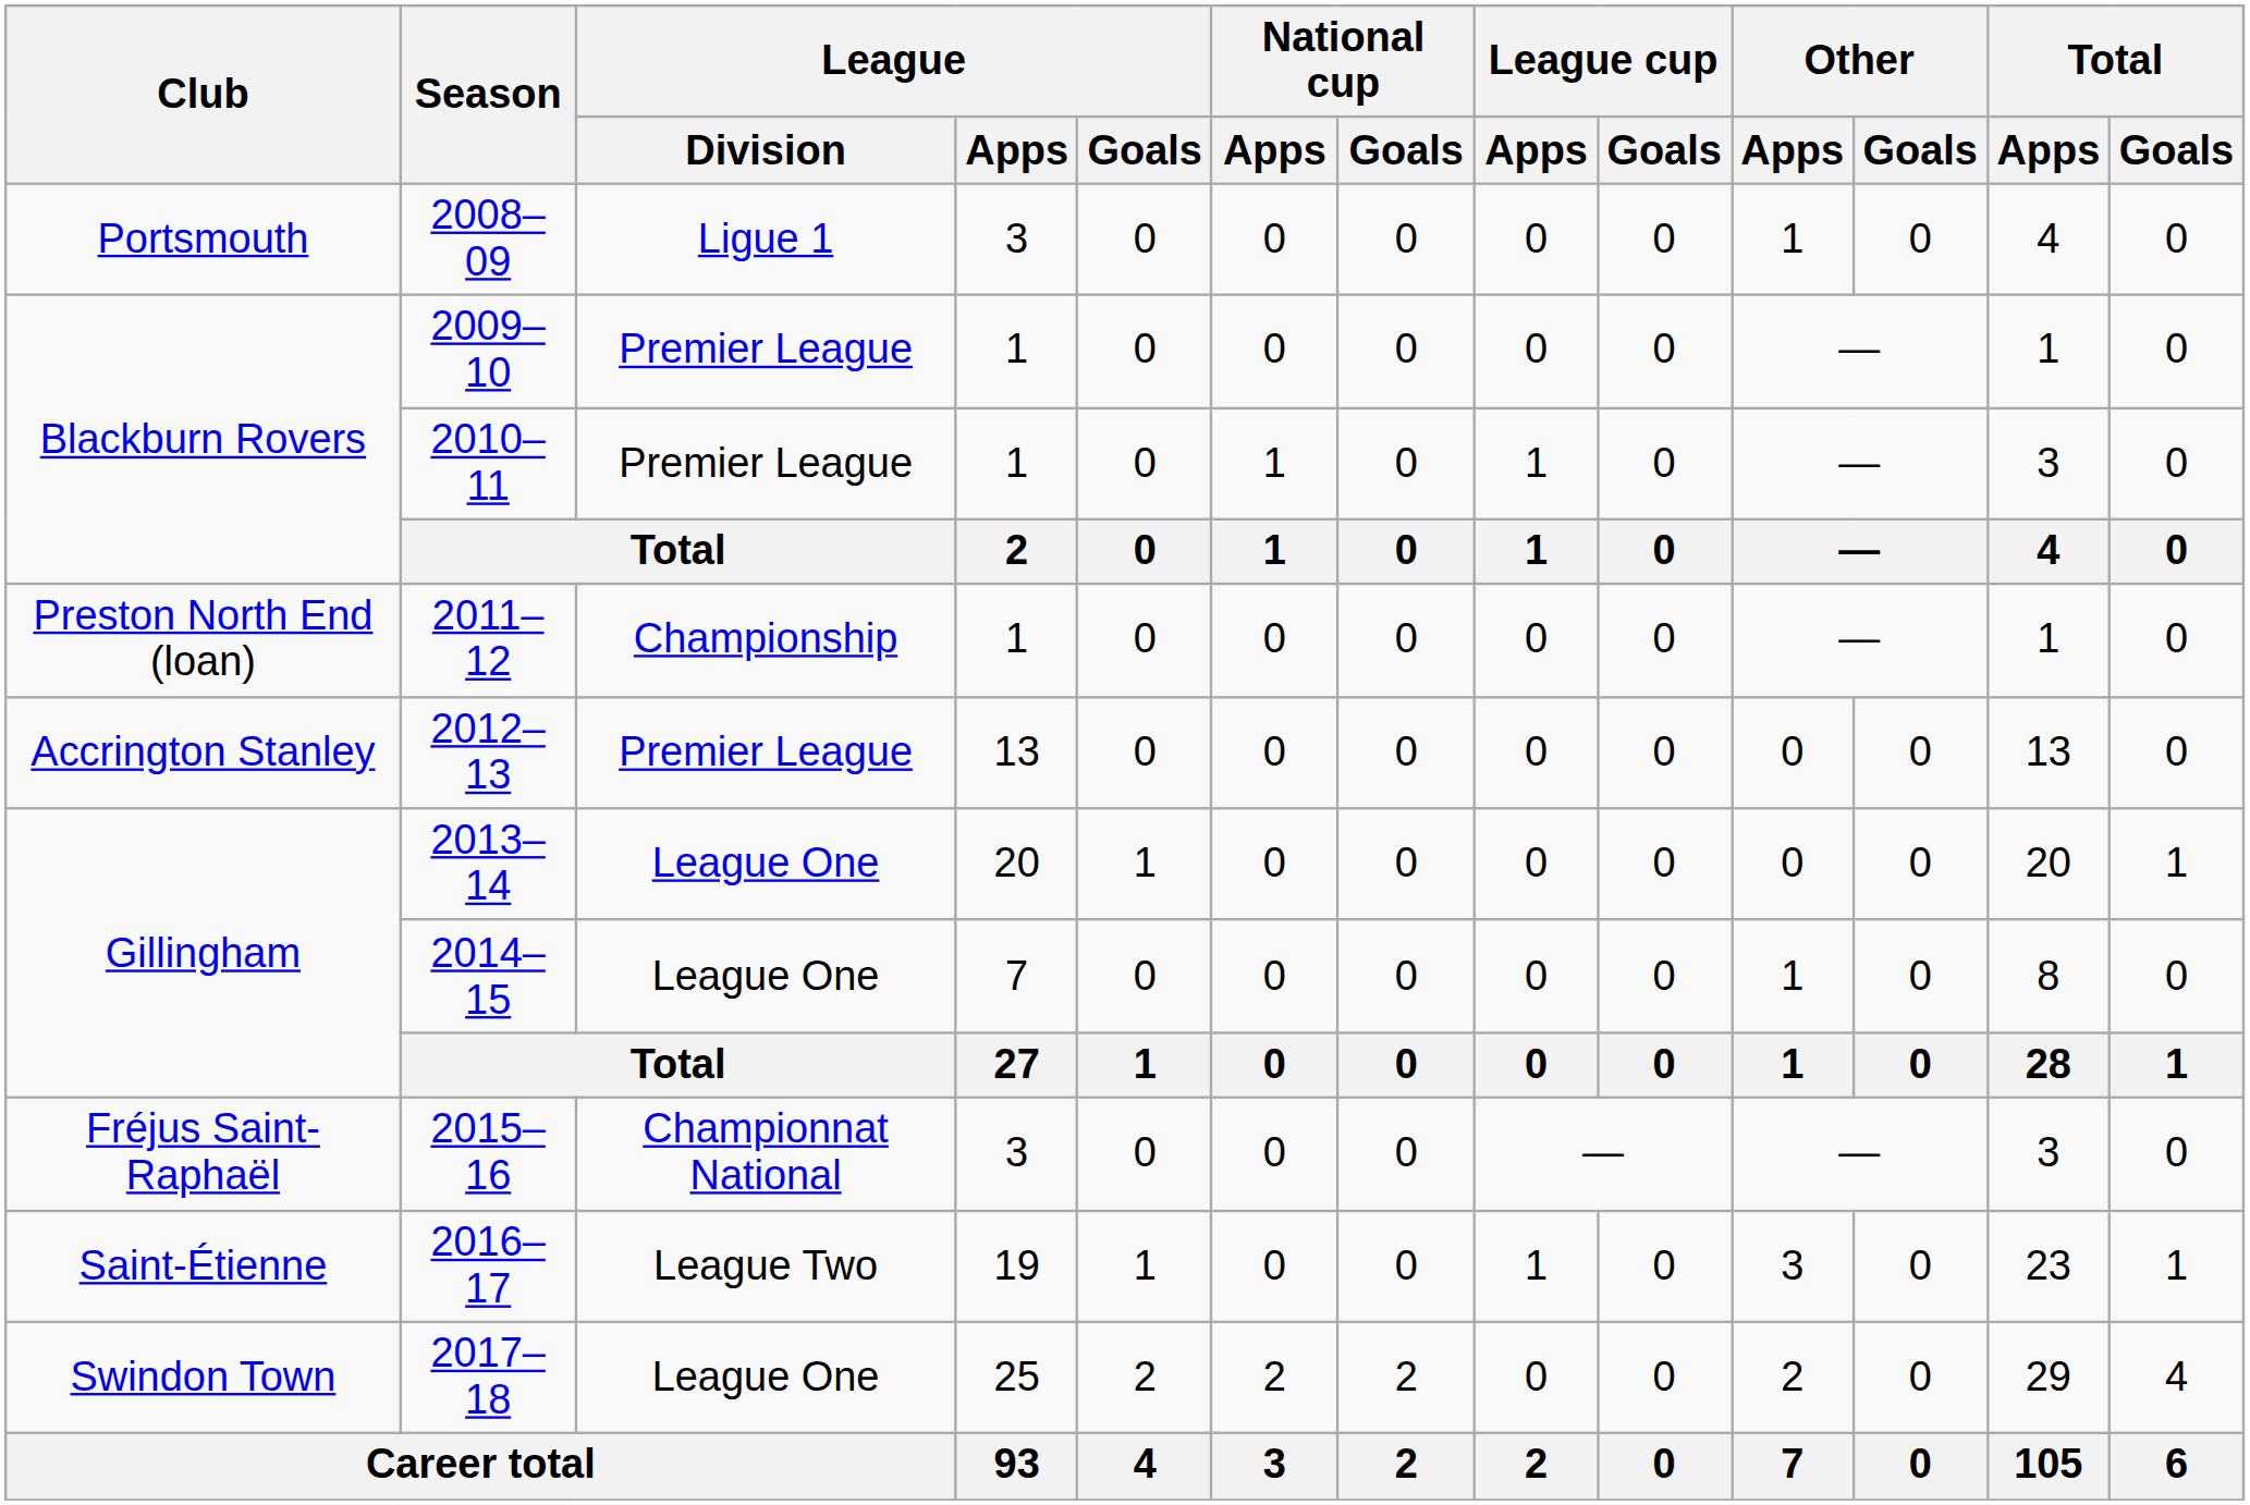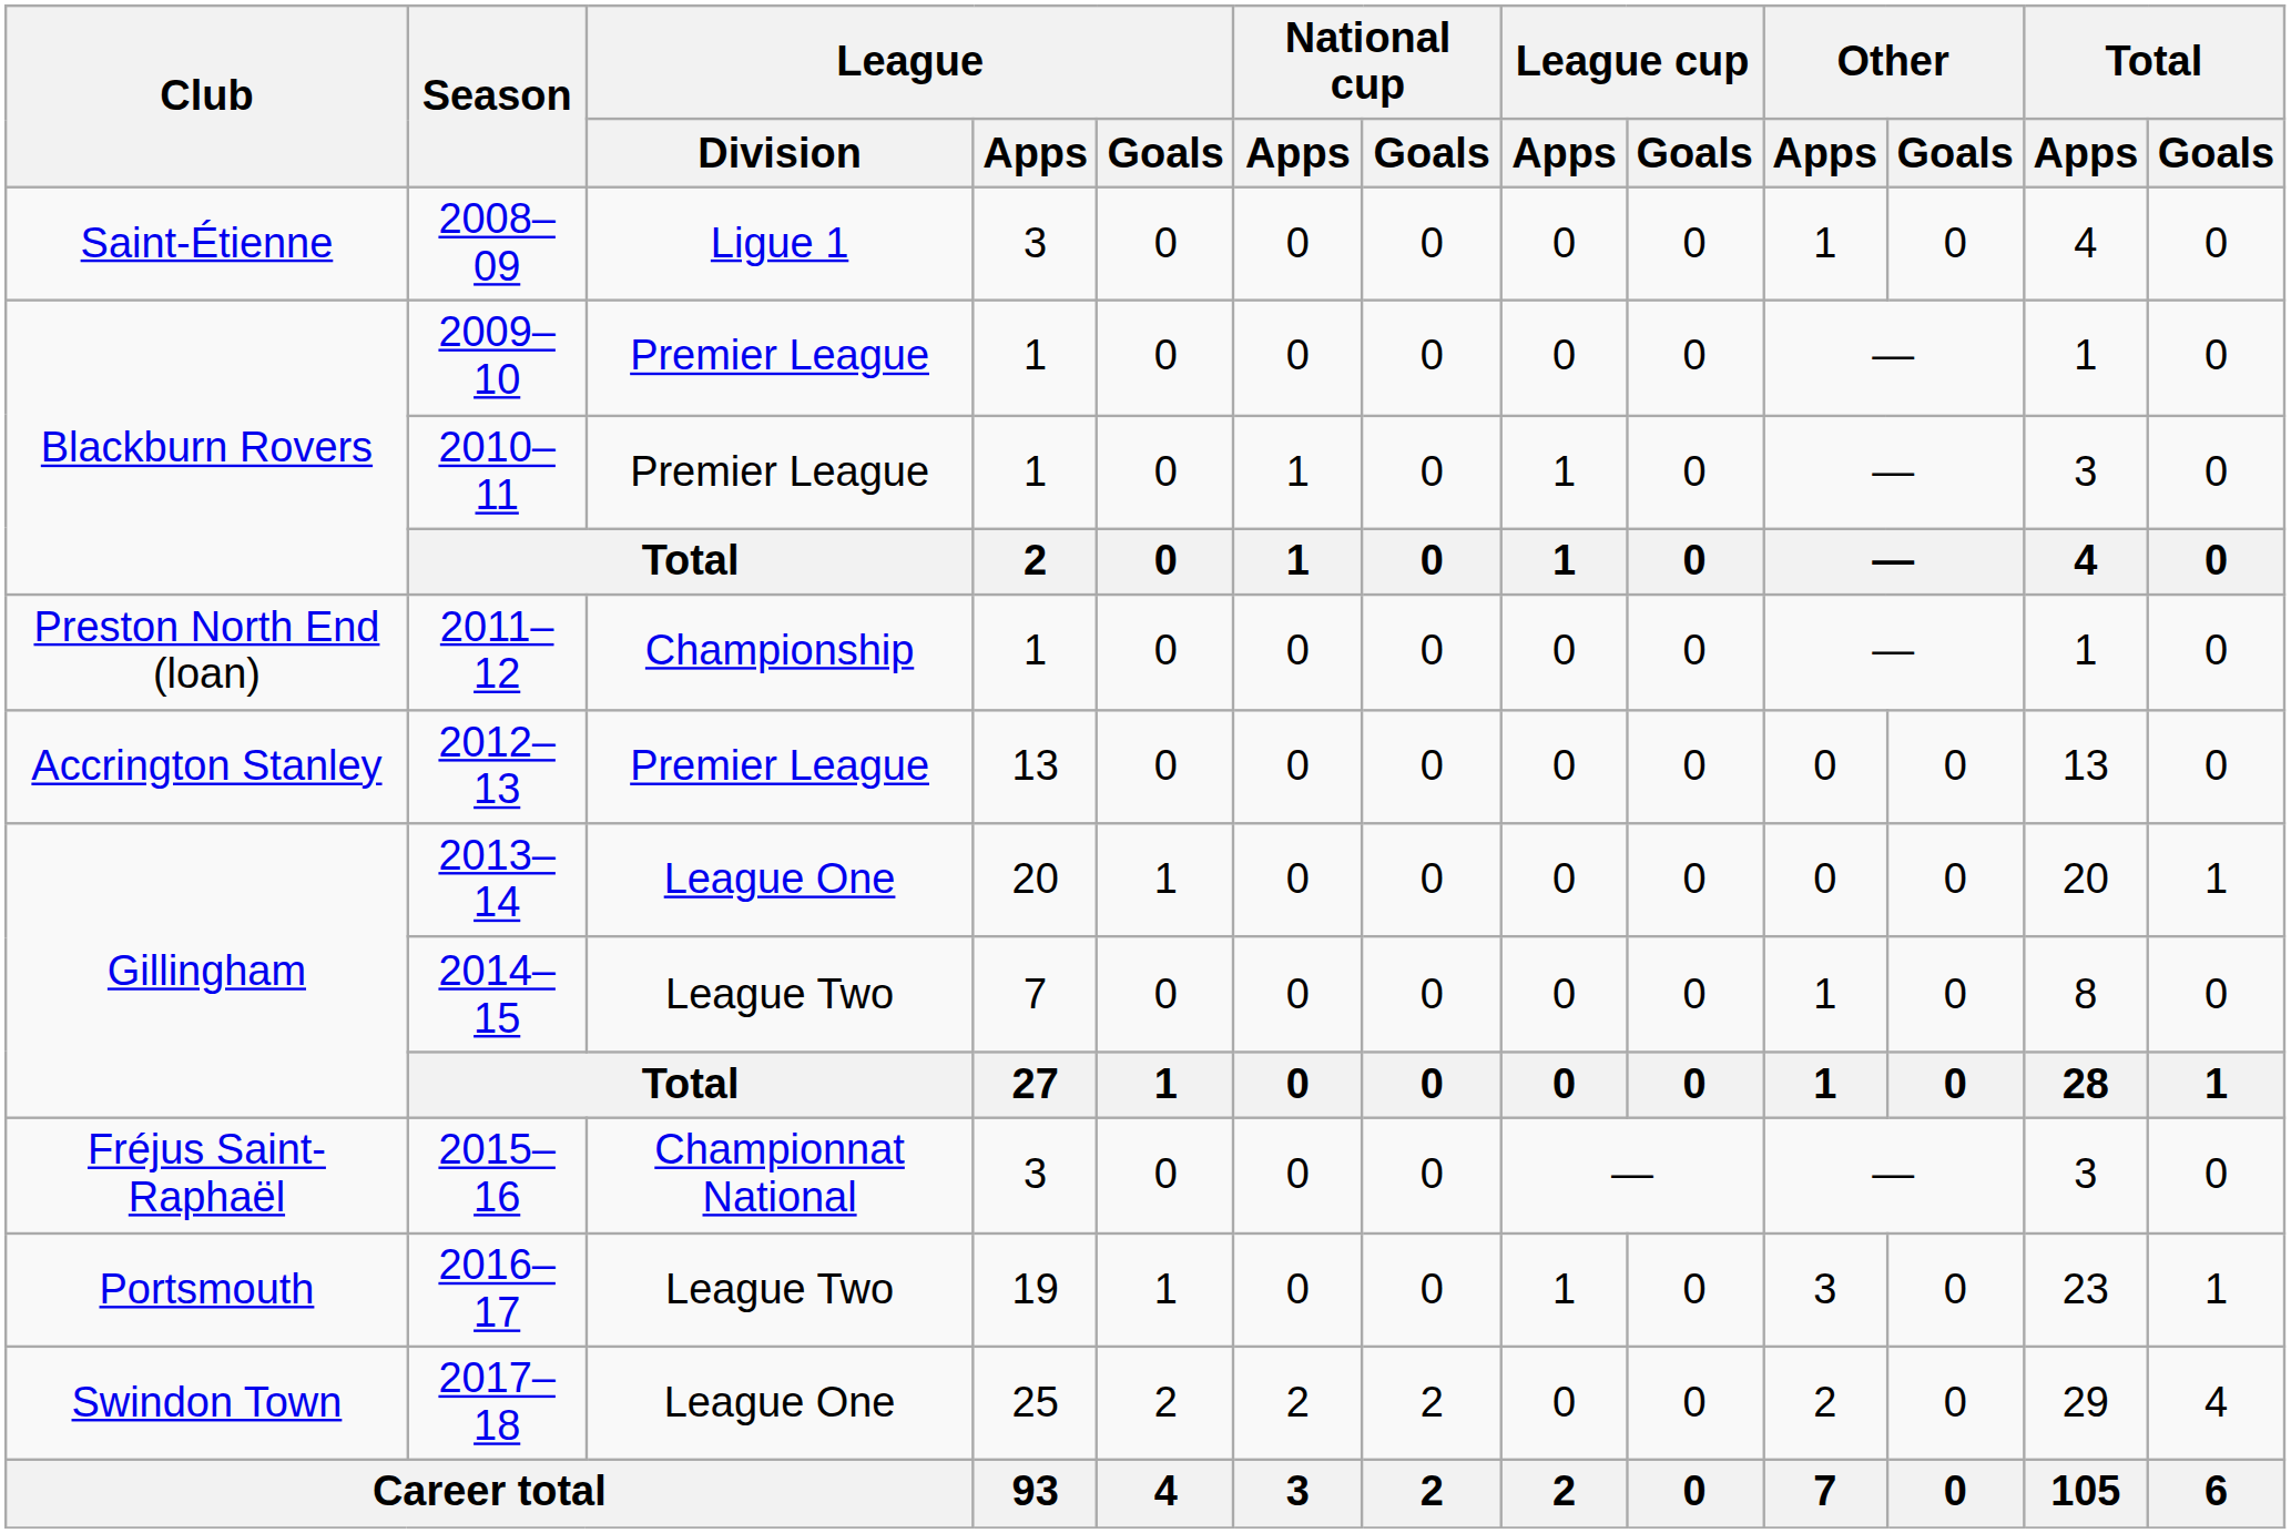2008–09 | Club: Portsmouth -> Saint-Étienne
2014–15 | League / Division: League One -> League Two
2016–17 | Club: Saint-Étienne -> Portsmouth
